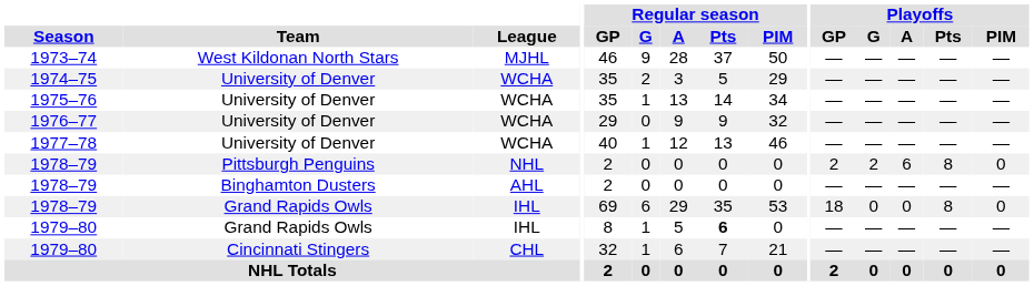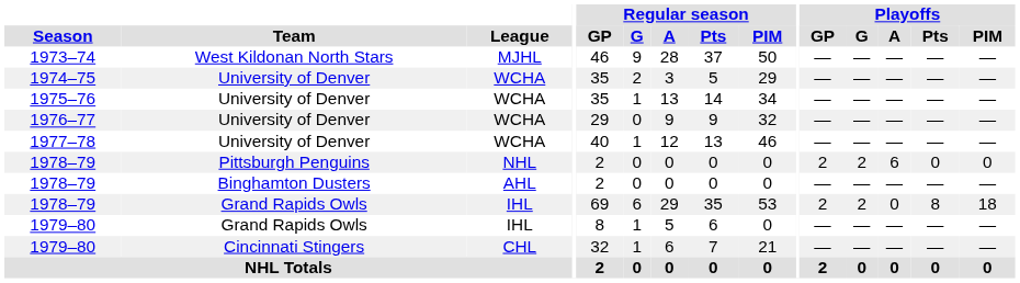1978–79 / Pittsburgh Penguins | Playoffs / Pts: 8 -> 0
1978–79 / Grand Rapids Owls | Playoffs / GP: 18 -> 2
1978–79 / Grand Rapids Owls | Playoffs / G: 0 -> 2
1978–79 / Grand Rapids Owls | Playoffs / PIM: 0 -> 18
1979–80 / Grand Rapids Owls | Regular season / Pts: bold -> normal
